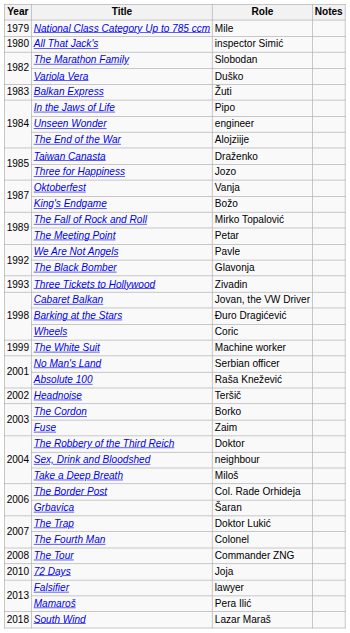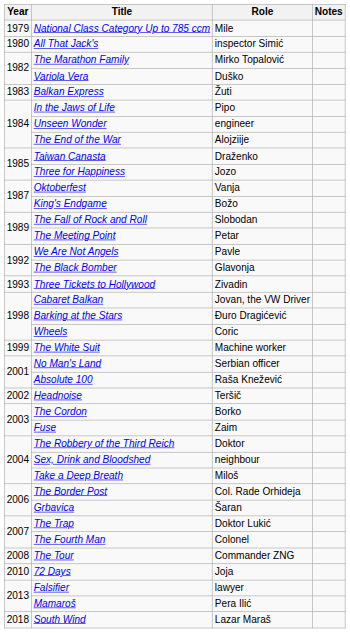The Marathon Family | Role: Slobodan -> Mirko Topalović
The Fall of Rock and Roll | Role: Mirko Topalović -> Slobodan
